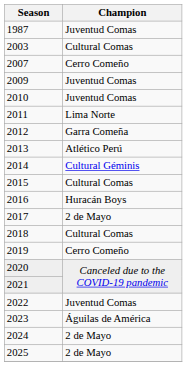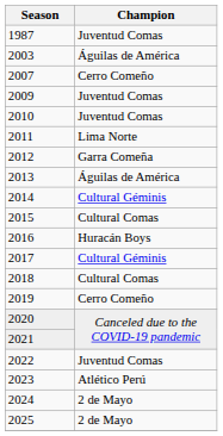2003 | Champion: Cultural Comas -> Águilas de América
2013 | Champion: Atlético Perú -> Águilas de América
2017 | Champion: 2 de Mayo -> Cultural Géminis
2023 | Champion: Águilas de América -> Atlético Perú
